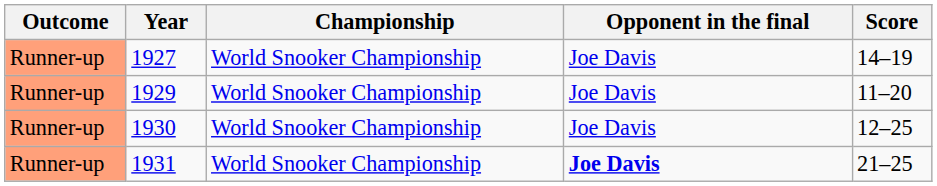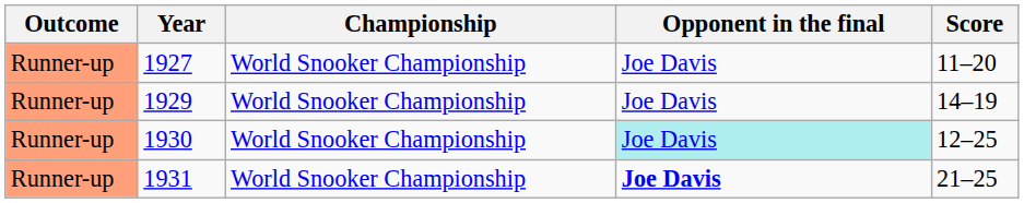1927 | Score: 14–19 -> 11–20
1929 | Score: 11–20 -> 14–19
1930 | Opponent in the final: no background -> paleturquoise background
